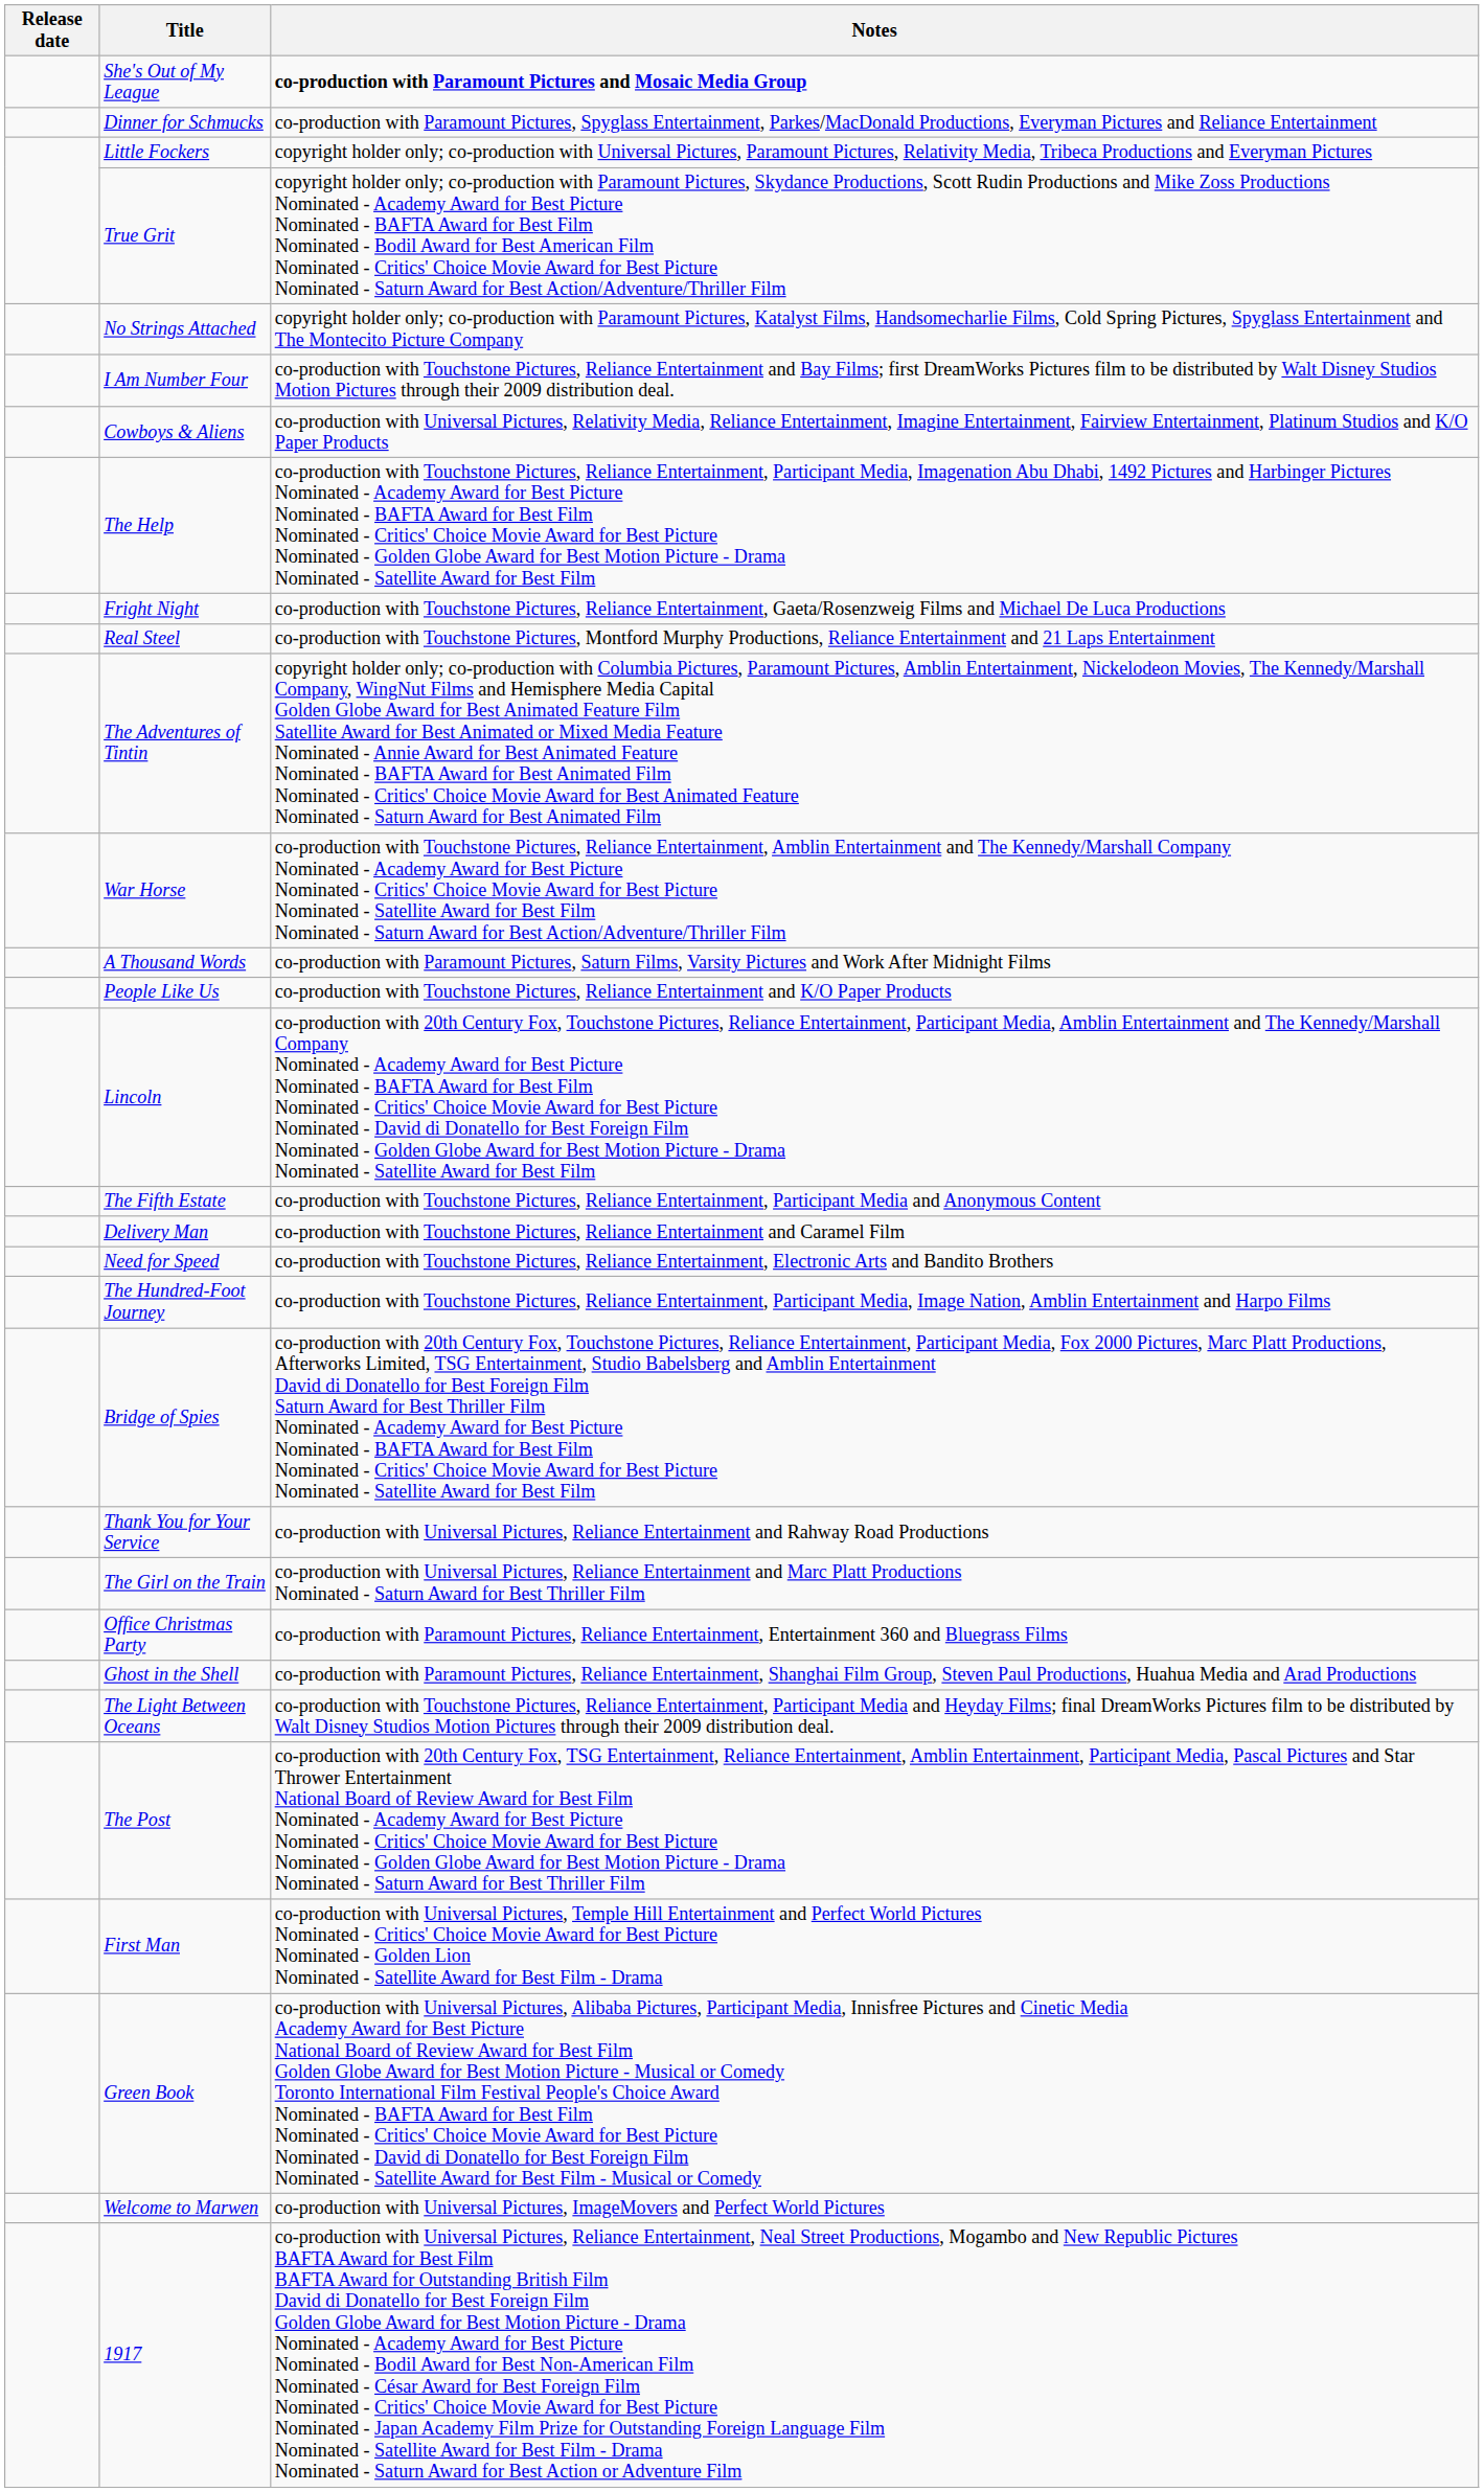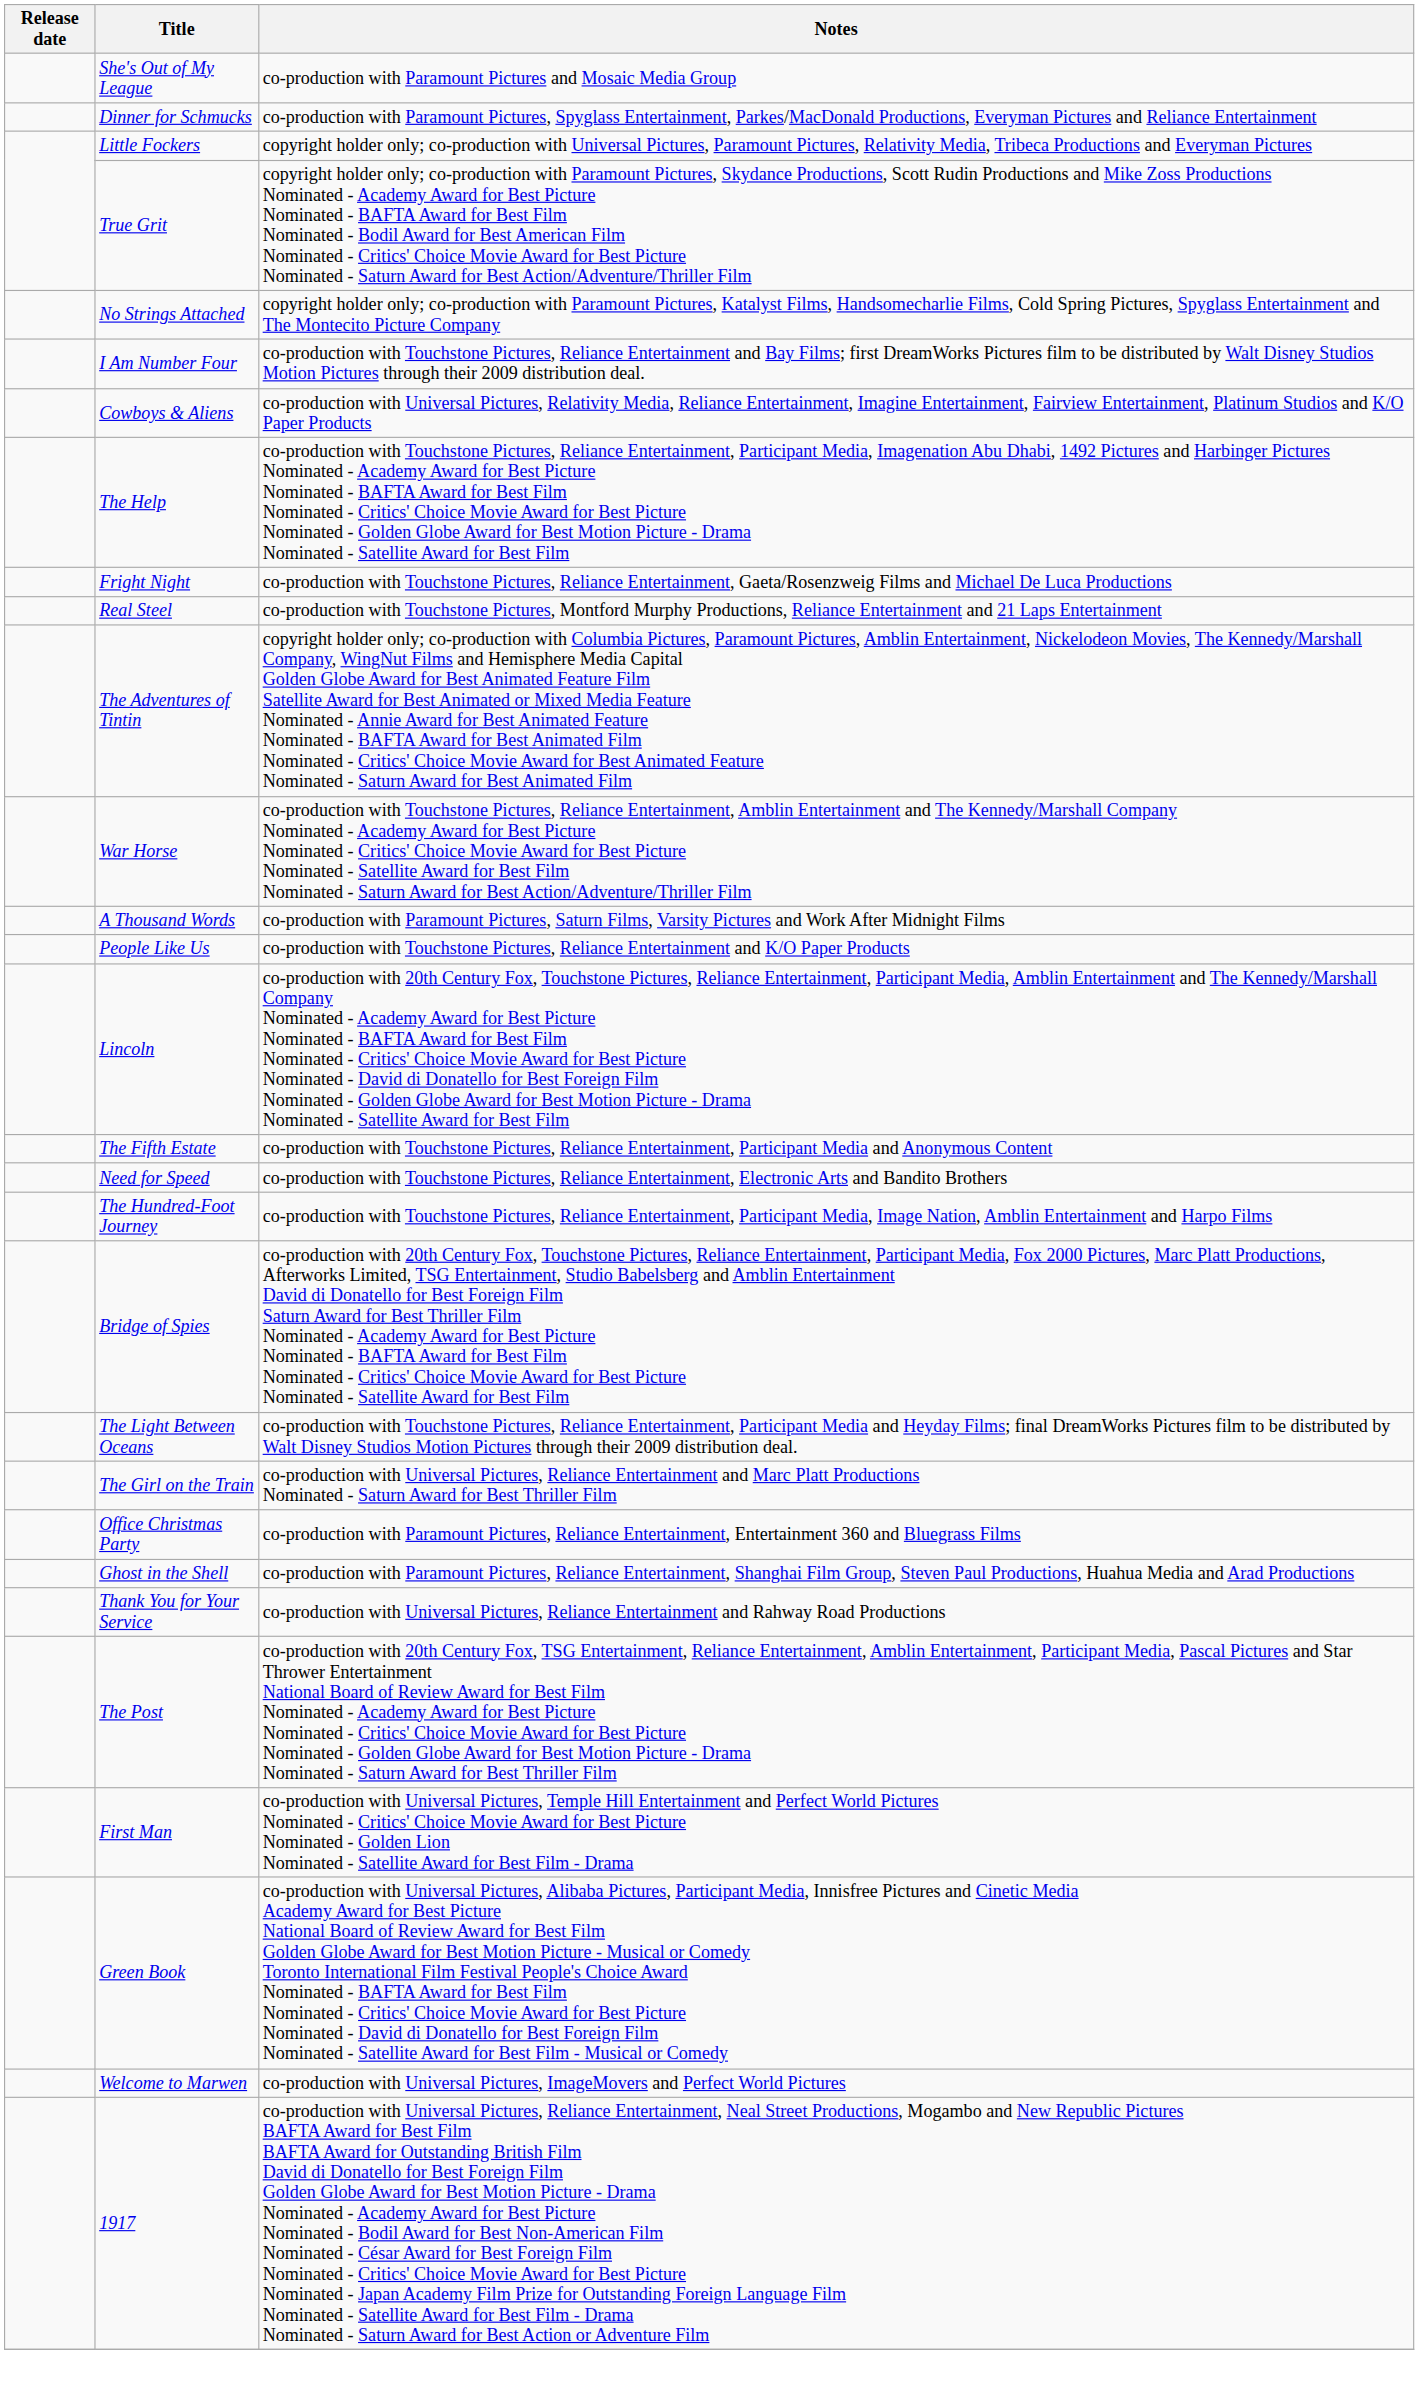She's Out of My League | Notes: bold -> normal
- row: Delivery Man | co-production with Touchstone Pictures, Reliance Entertainment and Caramel Film
rows swapped: The Light Between Oceans <-> Thank You for Your Service
